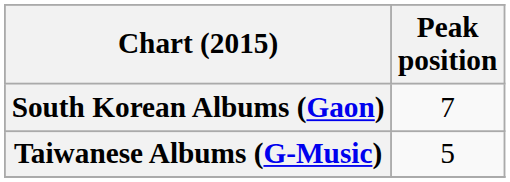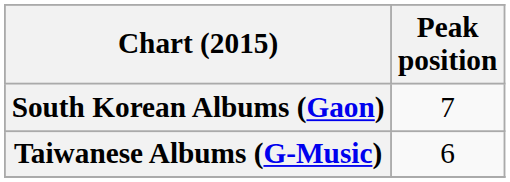Taiwanese Albums (G-Music) | Peak position: 5 -> 6
